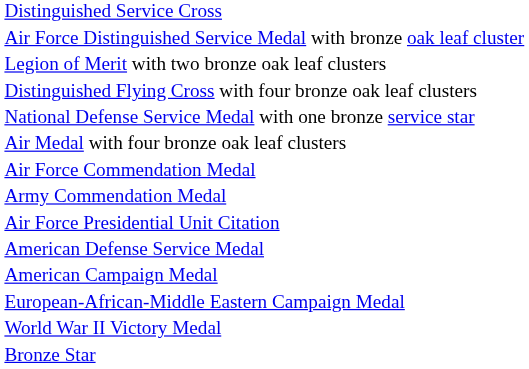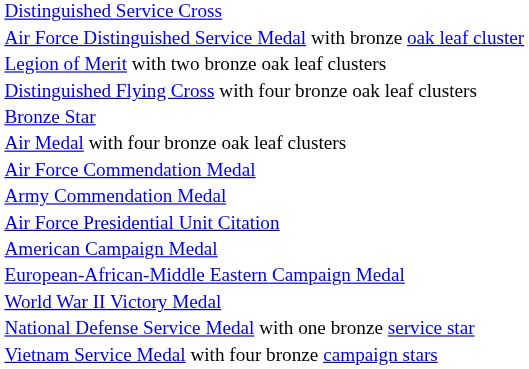rows swapped: Bronze Star <-> National Defense Service Medal with one bronze service star
- row: American Defense Service Medal
+ row: Vietnam Service Medal with four bronze campaign stars
